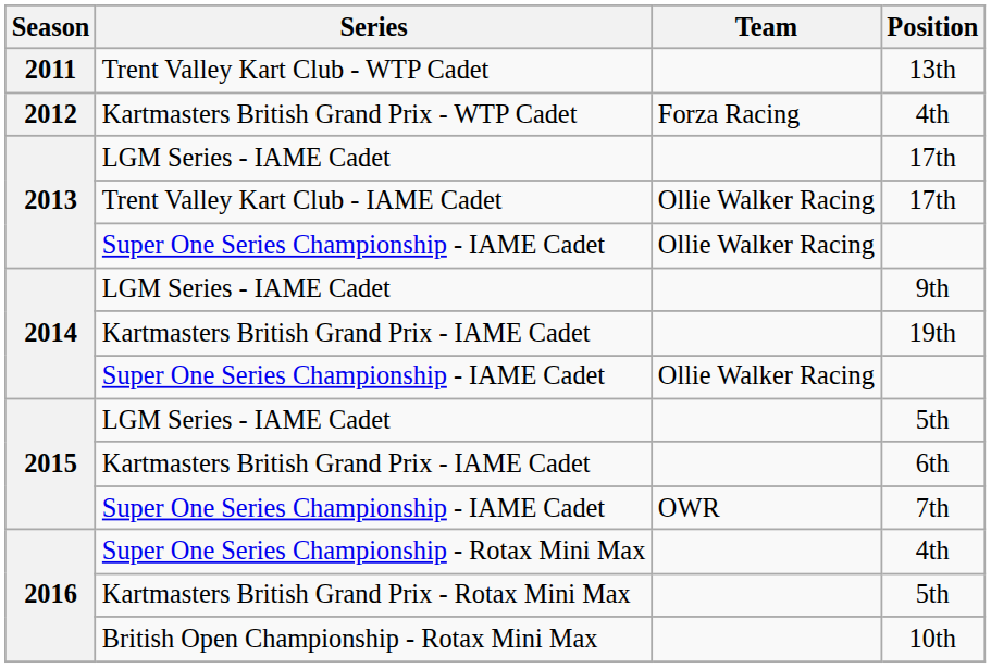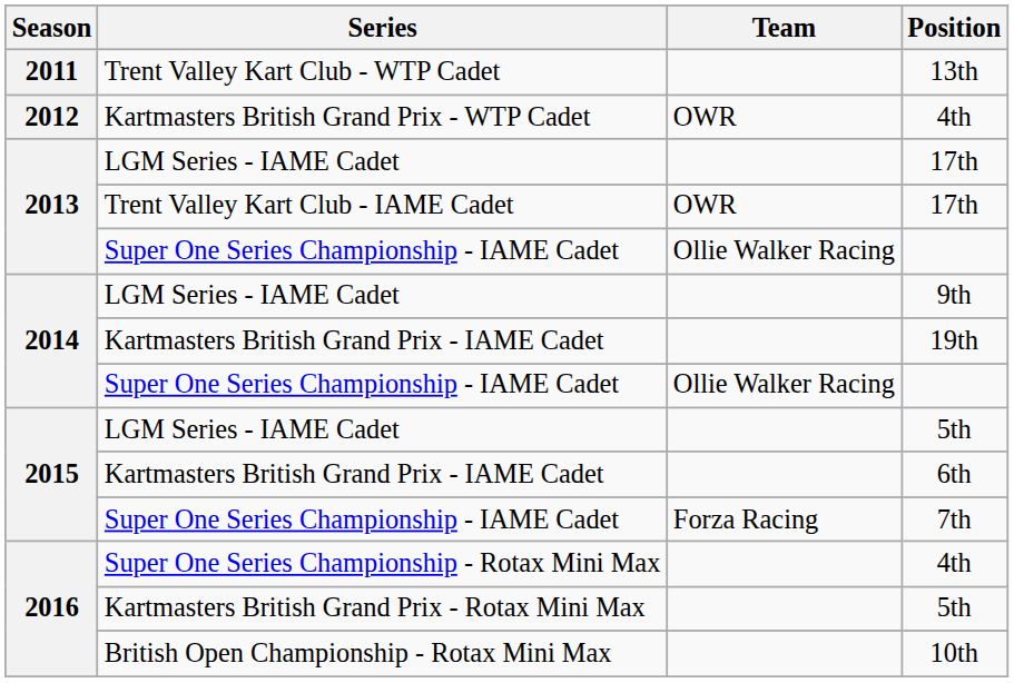Kartmasters British Grand Prix - WTP Cadet / 4th | Team: Forza Racing -> OWR
Trent Valley Kart Club - IAME Cadet / 17th | Team: Ollie Walker Racing -> OWR
7th | Team: OWR -> Forza Racing
